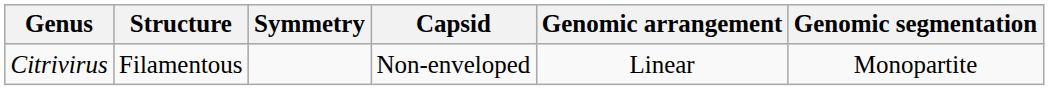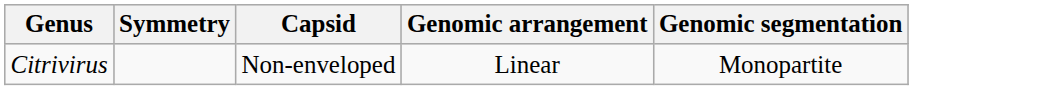- column: Structure | Filamentous
